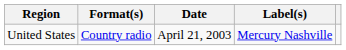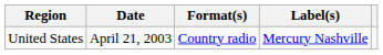columns swapped: Date <-> Format(s)
